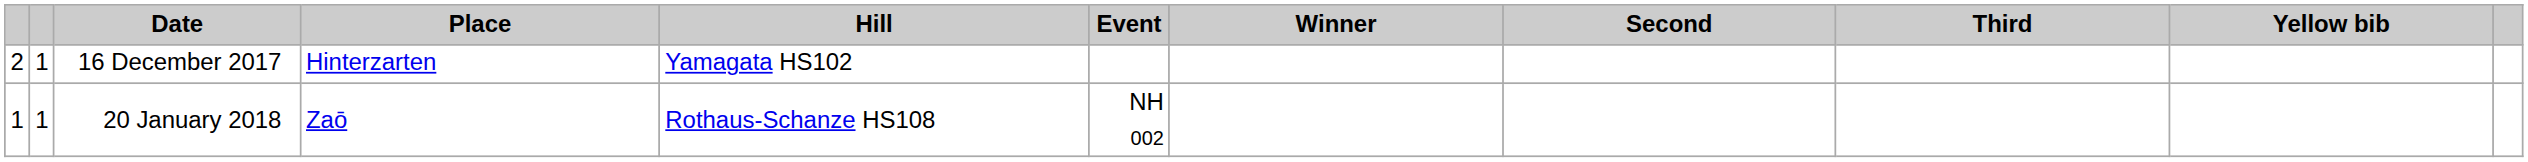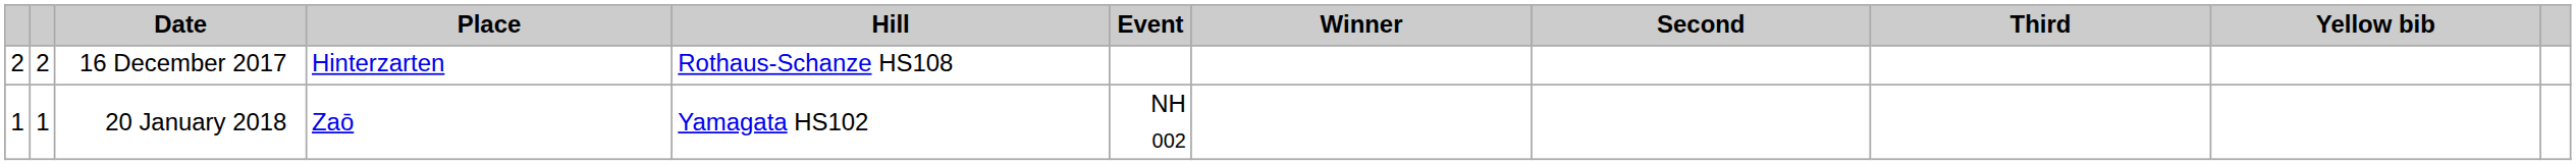16 December 2017 | column 2: 1 -> 2
16 December 2017 | Hill: Yamagata HS102 -> Rothaus-Schanze HS108
20 January 2018 | Hill: Rothaus-Schanze HS108 -> Yamagata HS102
